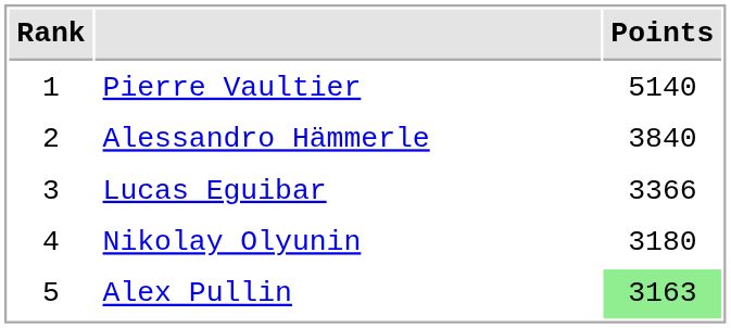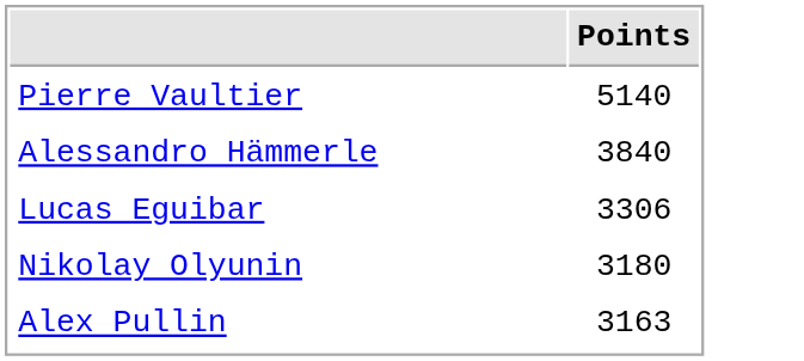- column: Rank | 1 | 2 | 3 | 4 | 5
Lucas Eguibar | Points: 3366 -> 3306
Alex Pullin | Points: lightgreen background -> no background
